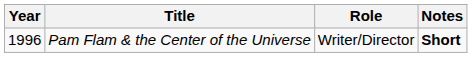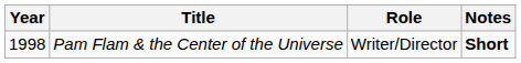Pam Flam & the Center of the Universe | Year: 1996 -> 1998
